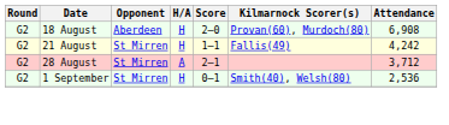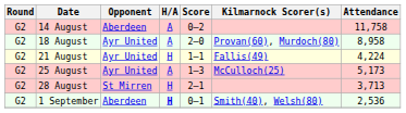+ row: G2 | 14 August | Aberdeen | A | 0–2 | 11,758
18 August | Opponent: Aberdeen -> Ayr United
18 August | H/A: H -> A
18 August | Attendance: 6,908 -> 8,958
21 August | Opponent: St Mirren -> Ayr United
21 August | Attendance: 4,242 -> 4,224
+ row: G2 | 25 August | Ayr United | A | 1–3 | McCulloch(25) | 5,173
28 August | H/A: A -> H
28 August | Attendance: 3,712 -> 3,713
1 September | Opponent: St Mirren -> Aberdeen
1 September | H/A: normal -> bold
